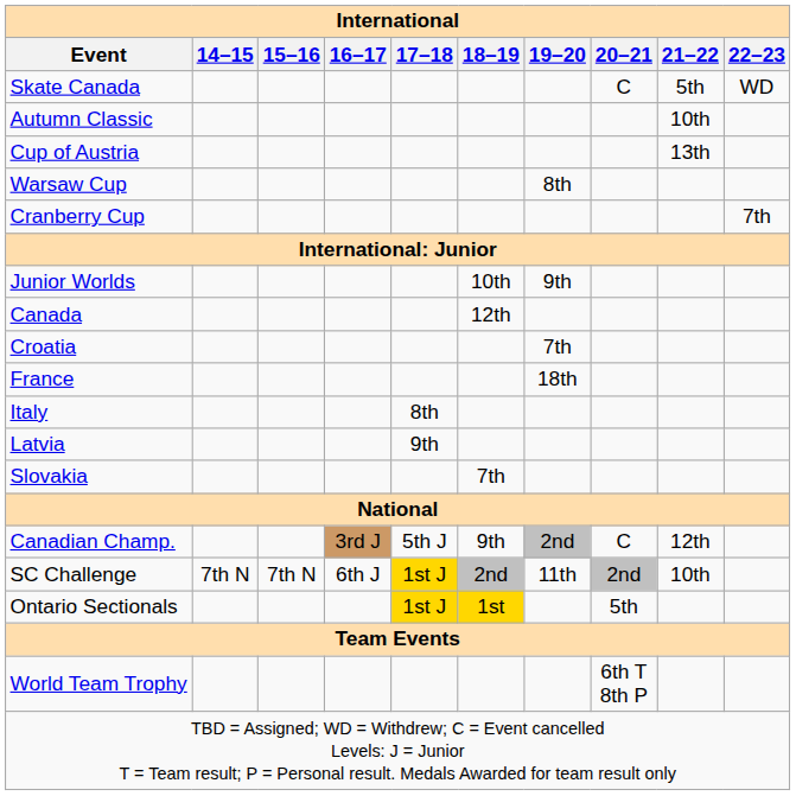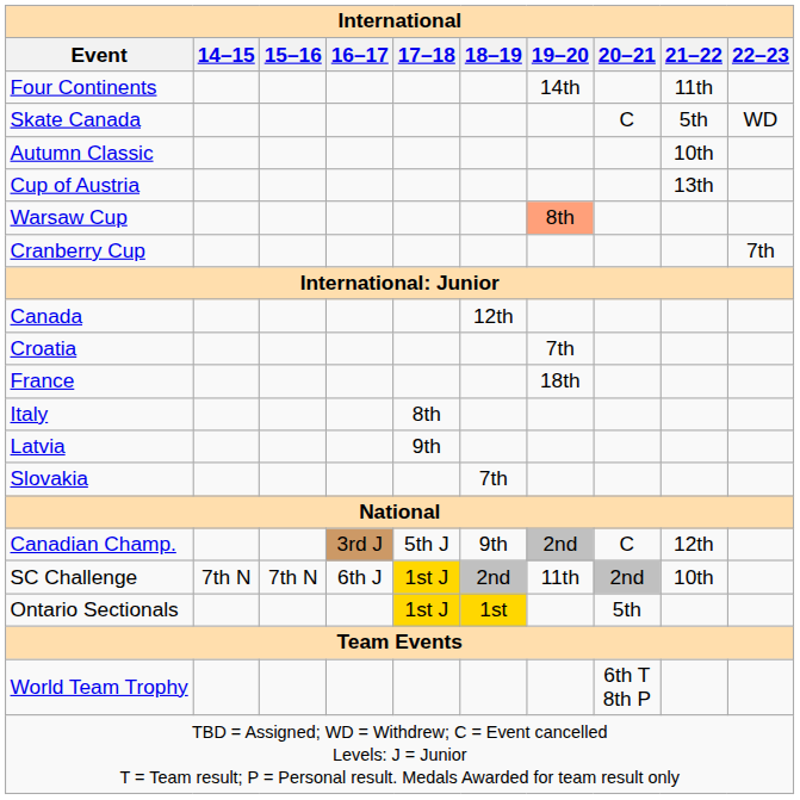+ row: Four Continents | 14th | 11th
Warsaw Cup | 19–20: no background -> lightsalmon background
- row: Junior Worlds | 10th | 9th
